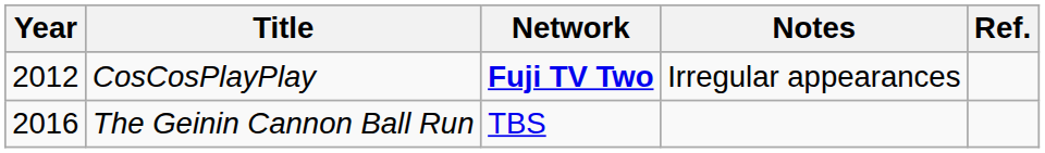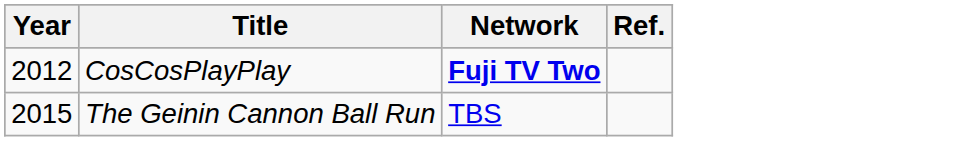- column: Notes | Irregular appearances
The Geinin Cannon Ball Run | Year: 2016 -> 2015
